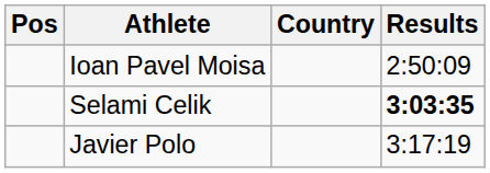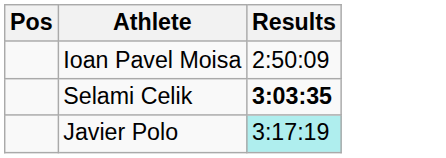- column: Country
Javier Polo | Results: no background -> paleturquoise background
